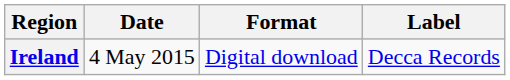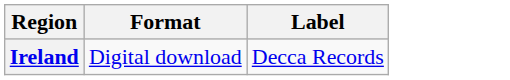- column: Date | 4 May 2015
